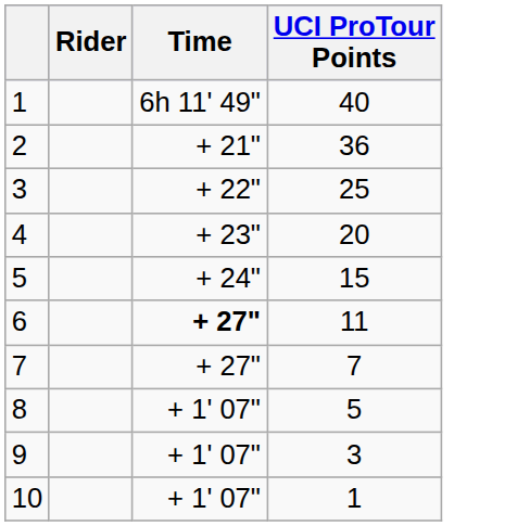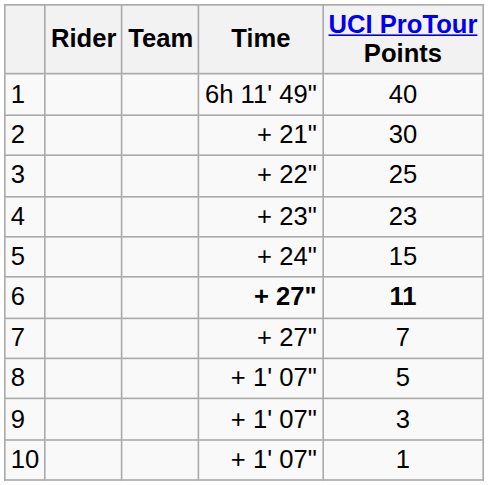+ column: Team
2 | UCI ProTour Points: 36 -> 30
4 | UCI ProTour Points: 20 -> 23
6 | UCI ProTour Points: normal -> bold
